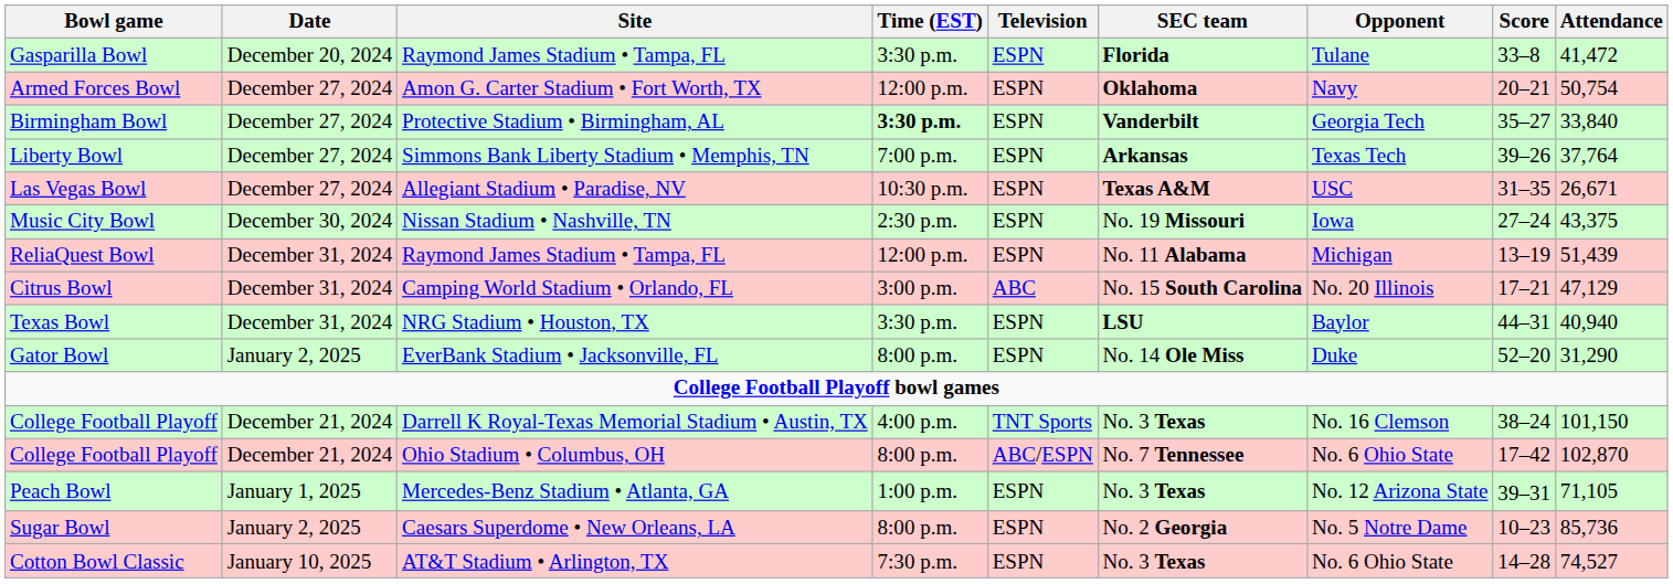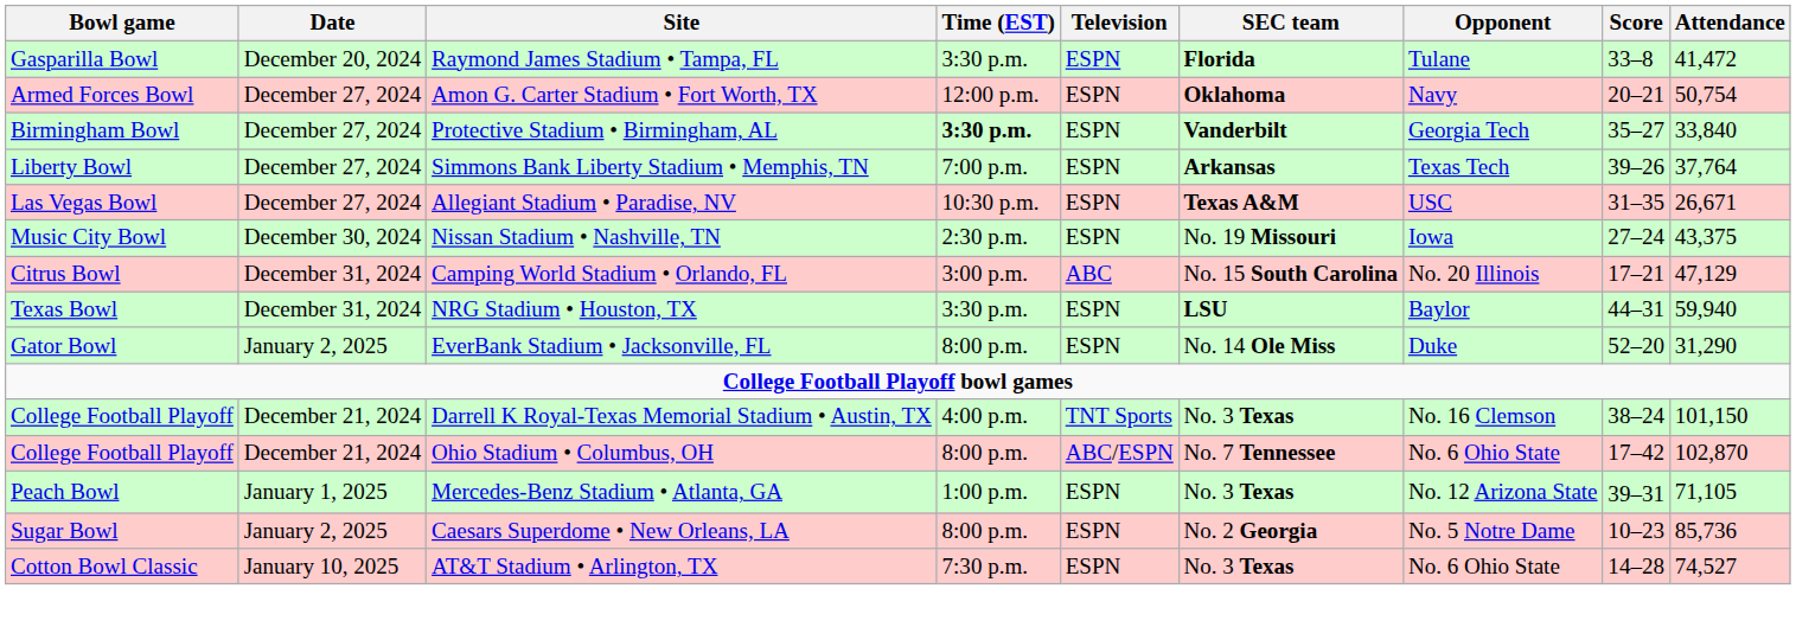- row: ReliaQuest Bowl | December 31, 2024 | Raymond James Stadium • Tampa, FL | 12:00 p.m. | ESPN | No. 11 Alabama | Michigan | 13–19 | 51,439
Texas Bowl | Attendance: 40,940 -> 59,940
